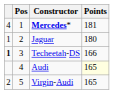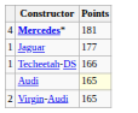- column: Pos | 1 | 2 | 3 | 4 | 5
Jaguar | Points: 180 -> 177
Techeetah-DS | column 1: bold -> normal
